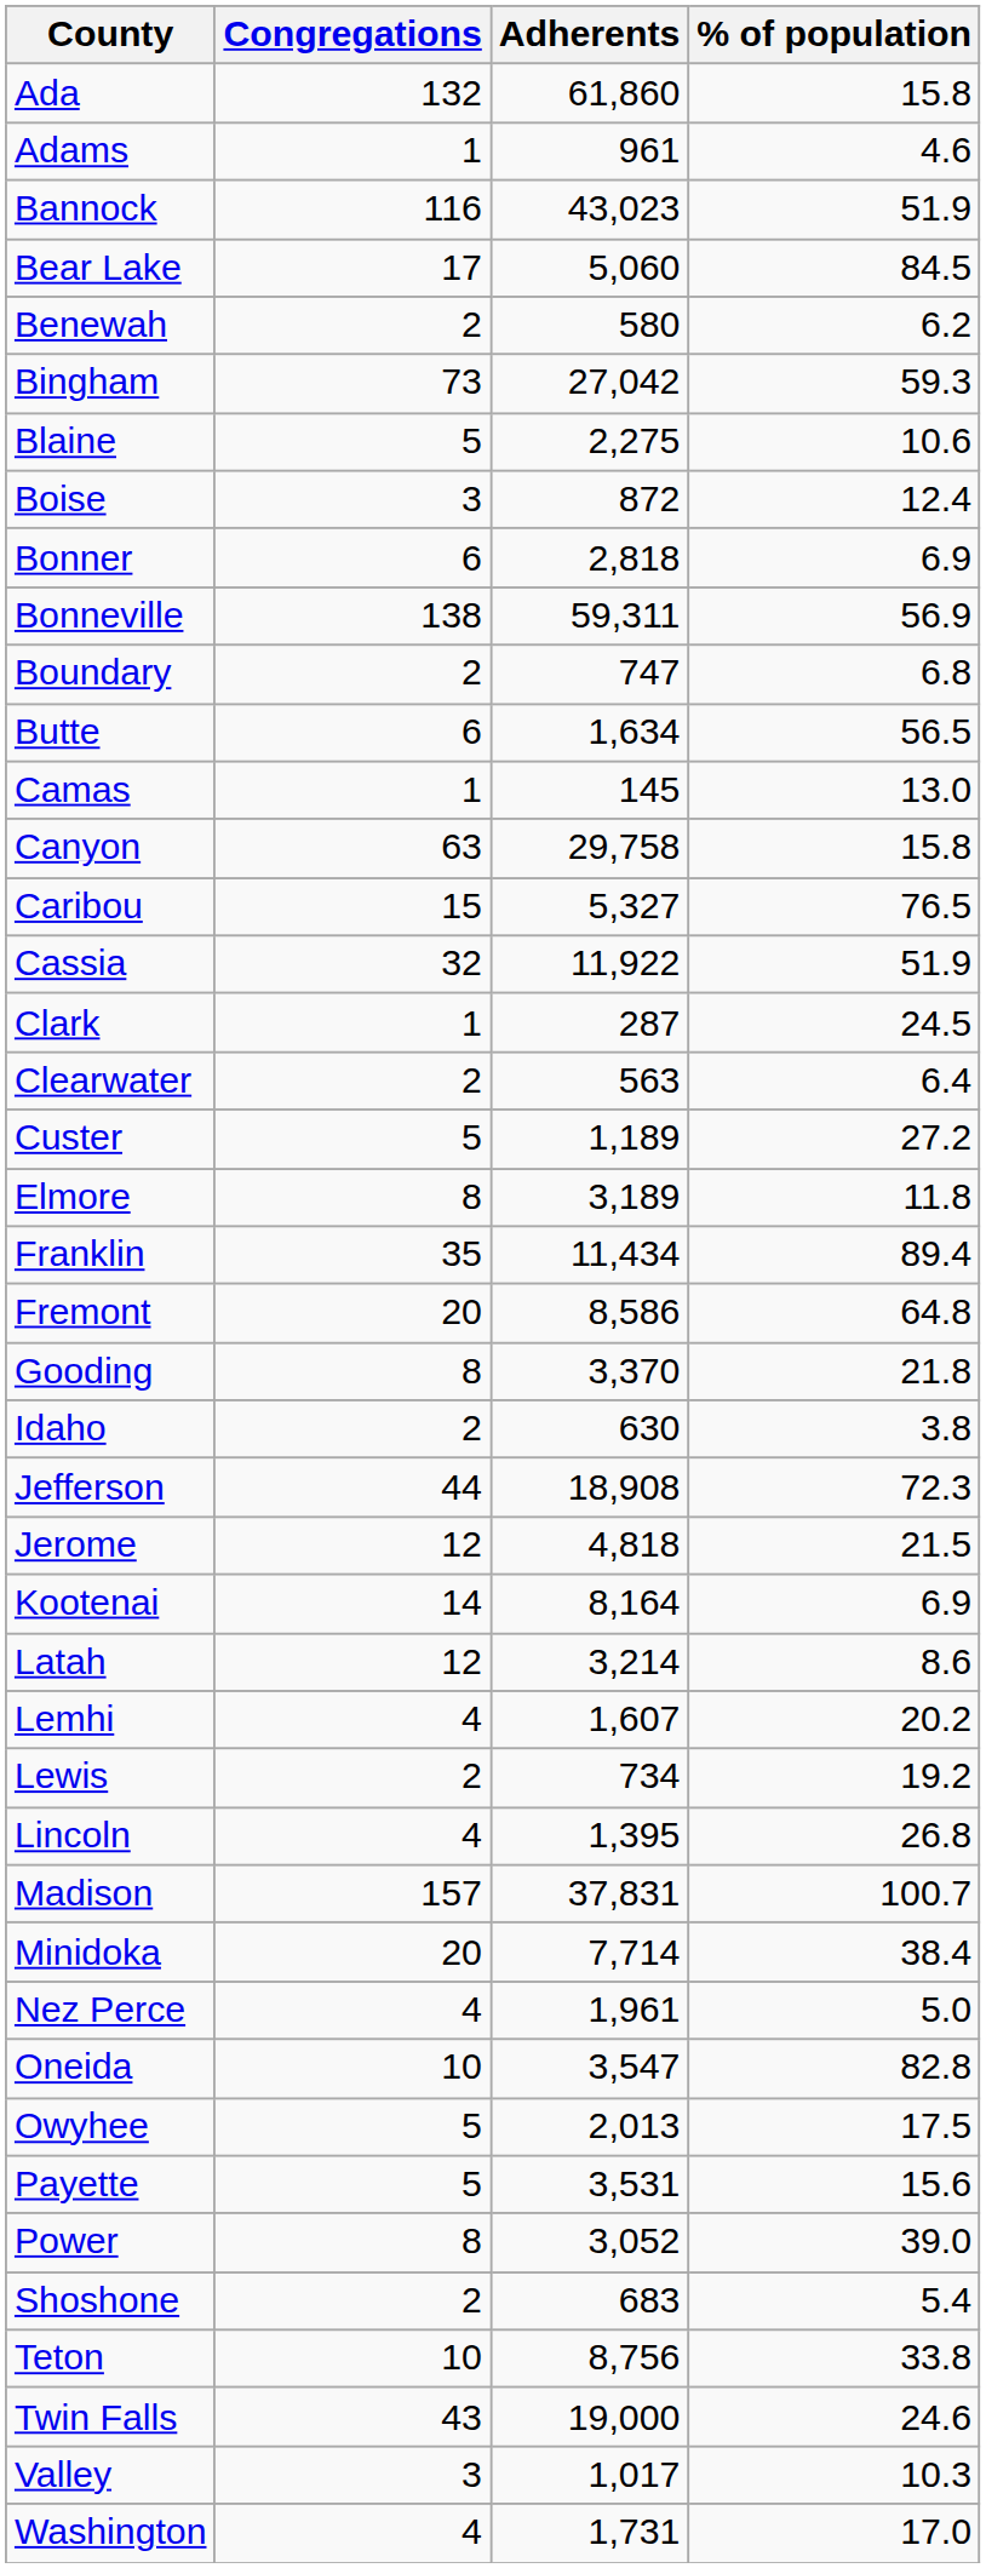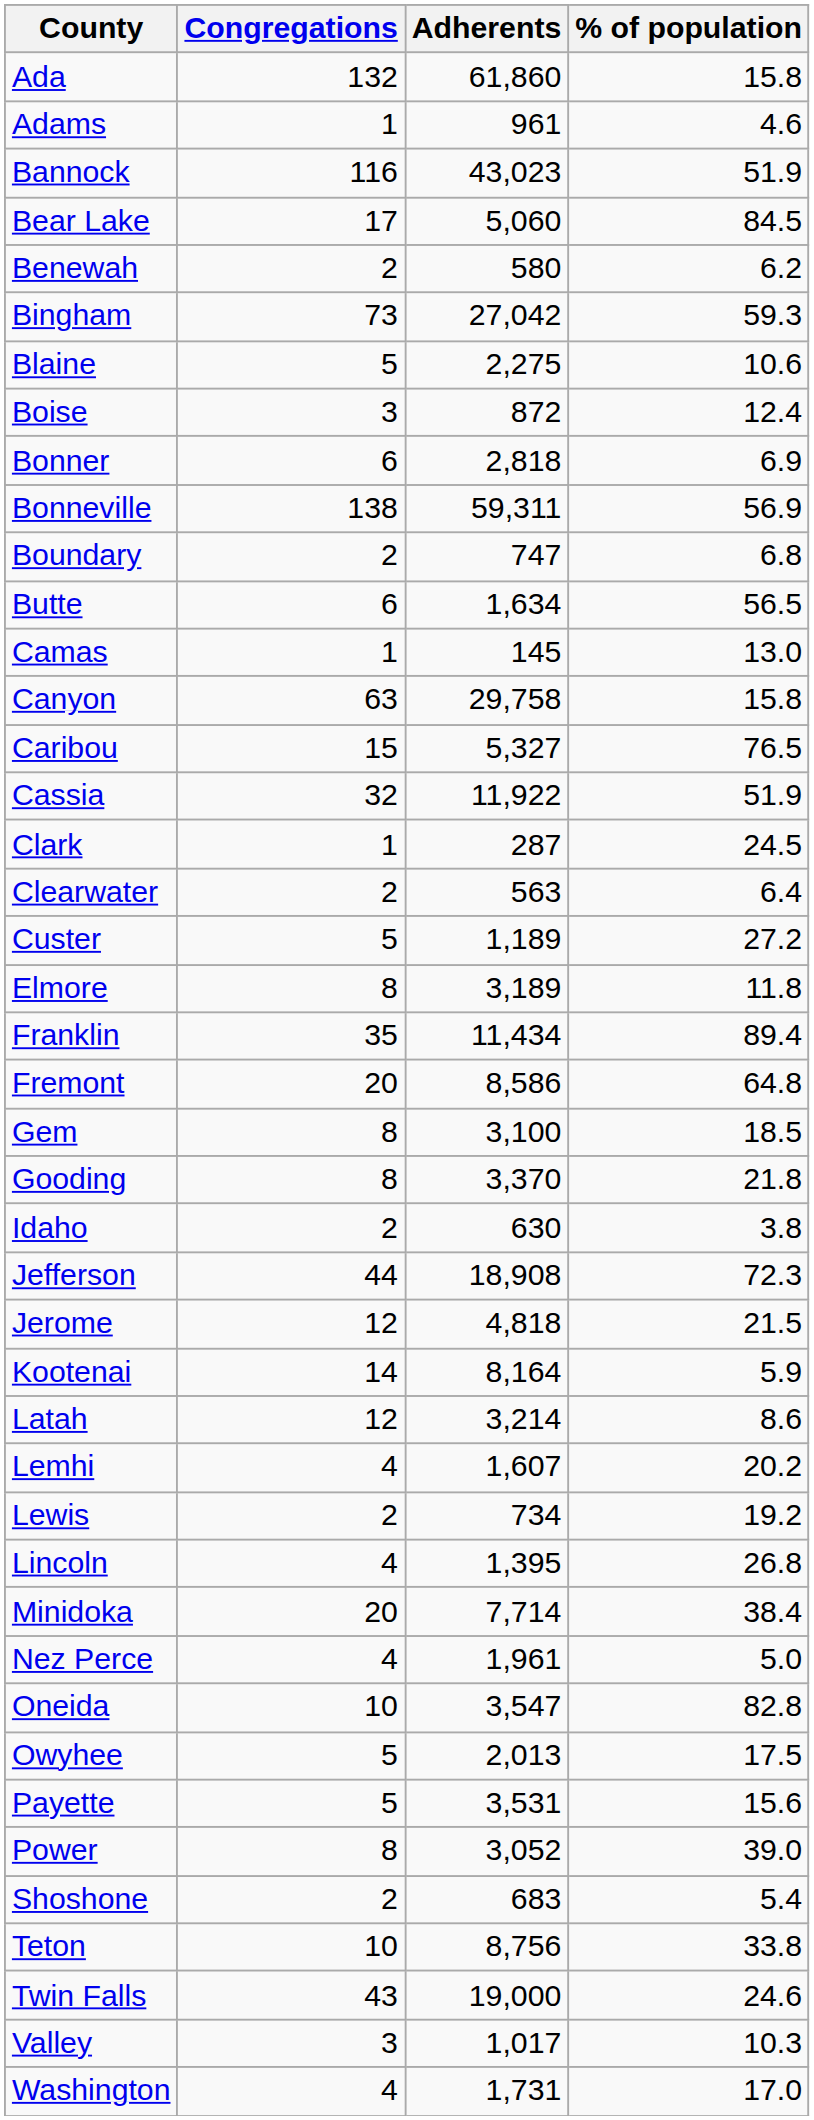+ row: Gem | 8 | 3,100 | 18.5
Kootenai | % of population: 6.9 -> 5.9
- row: Madison | 157 | 37,831 | 100.7
